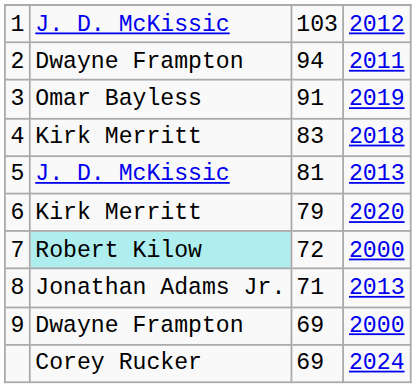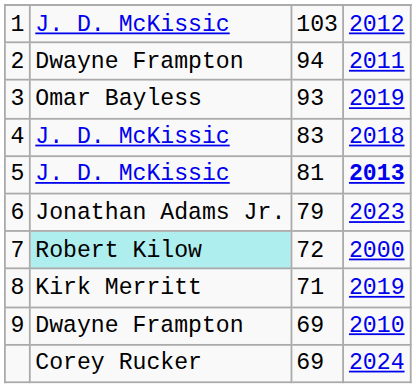3 | column 3: 91 -> 93
4 | column 2: Kirk Merritt -> J. D. McKissic
5 | column 4: normal -> bold
6 | column 2: Kirk Merritt -> Jonathan Adams Jr.
6 | column 4: 2020 -> 2023
8 | column 2: Jonathan Adams Jr. -> Kirk Merritt
8 | column 4: 2013 -> 2019
9 | column 4: 2000 -> 2010
